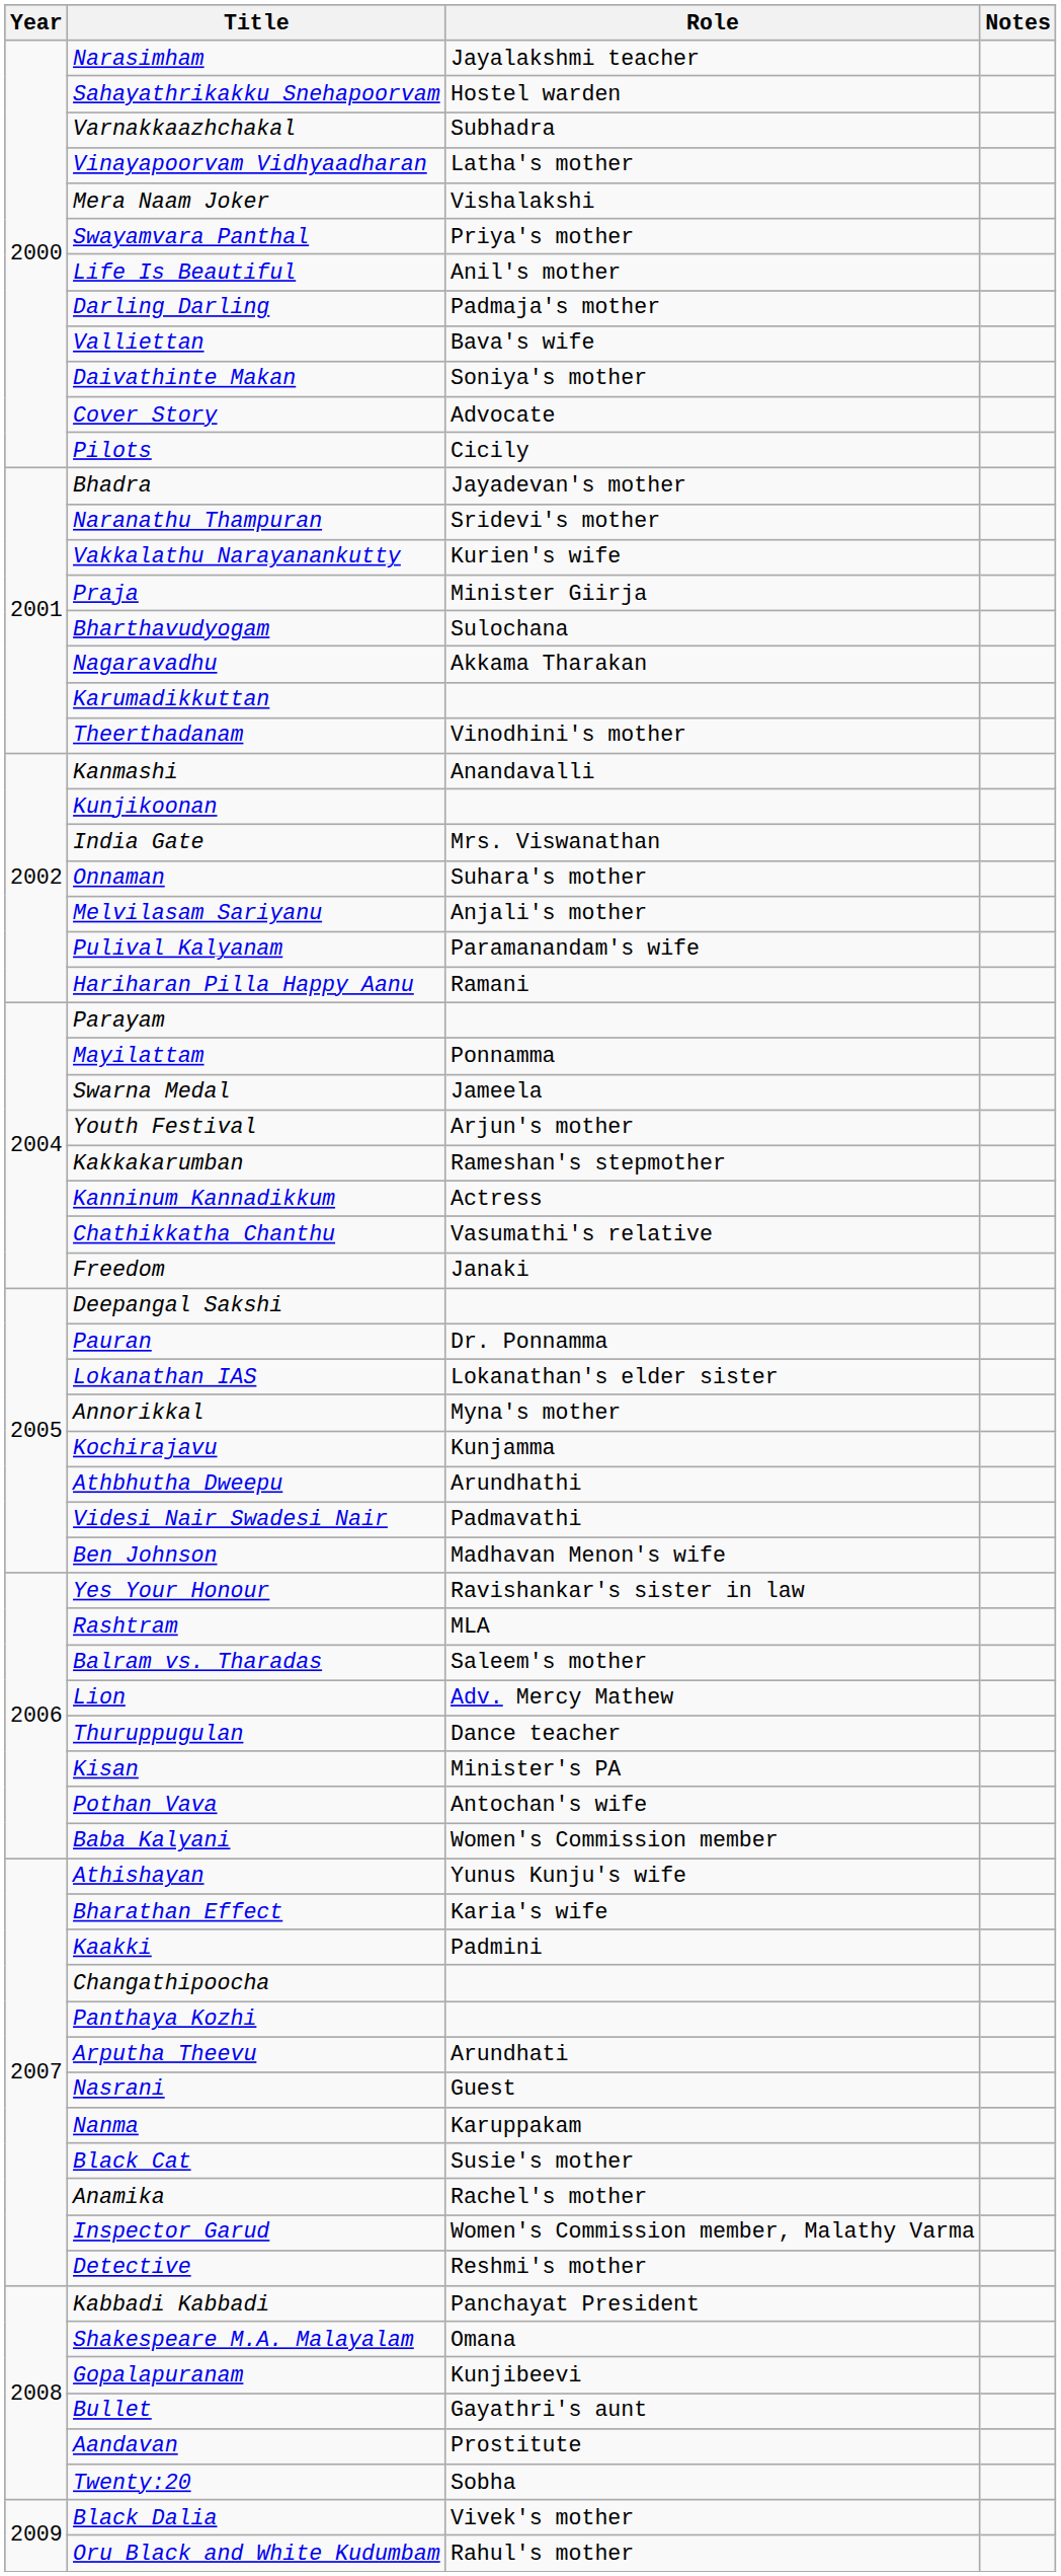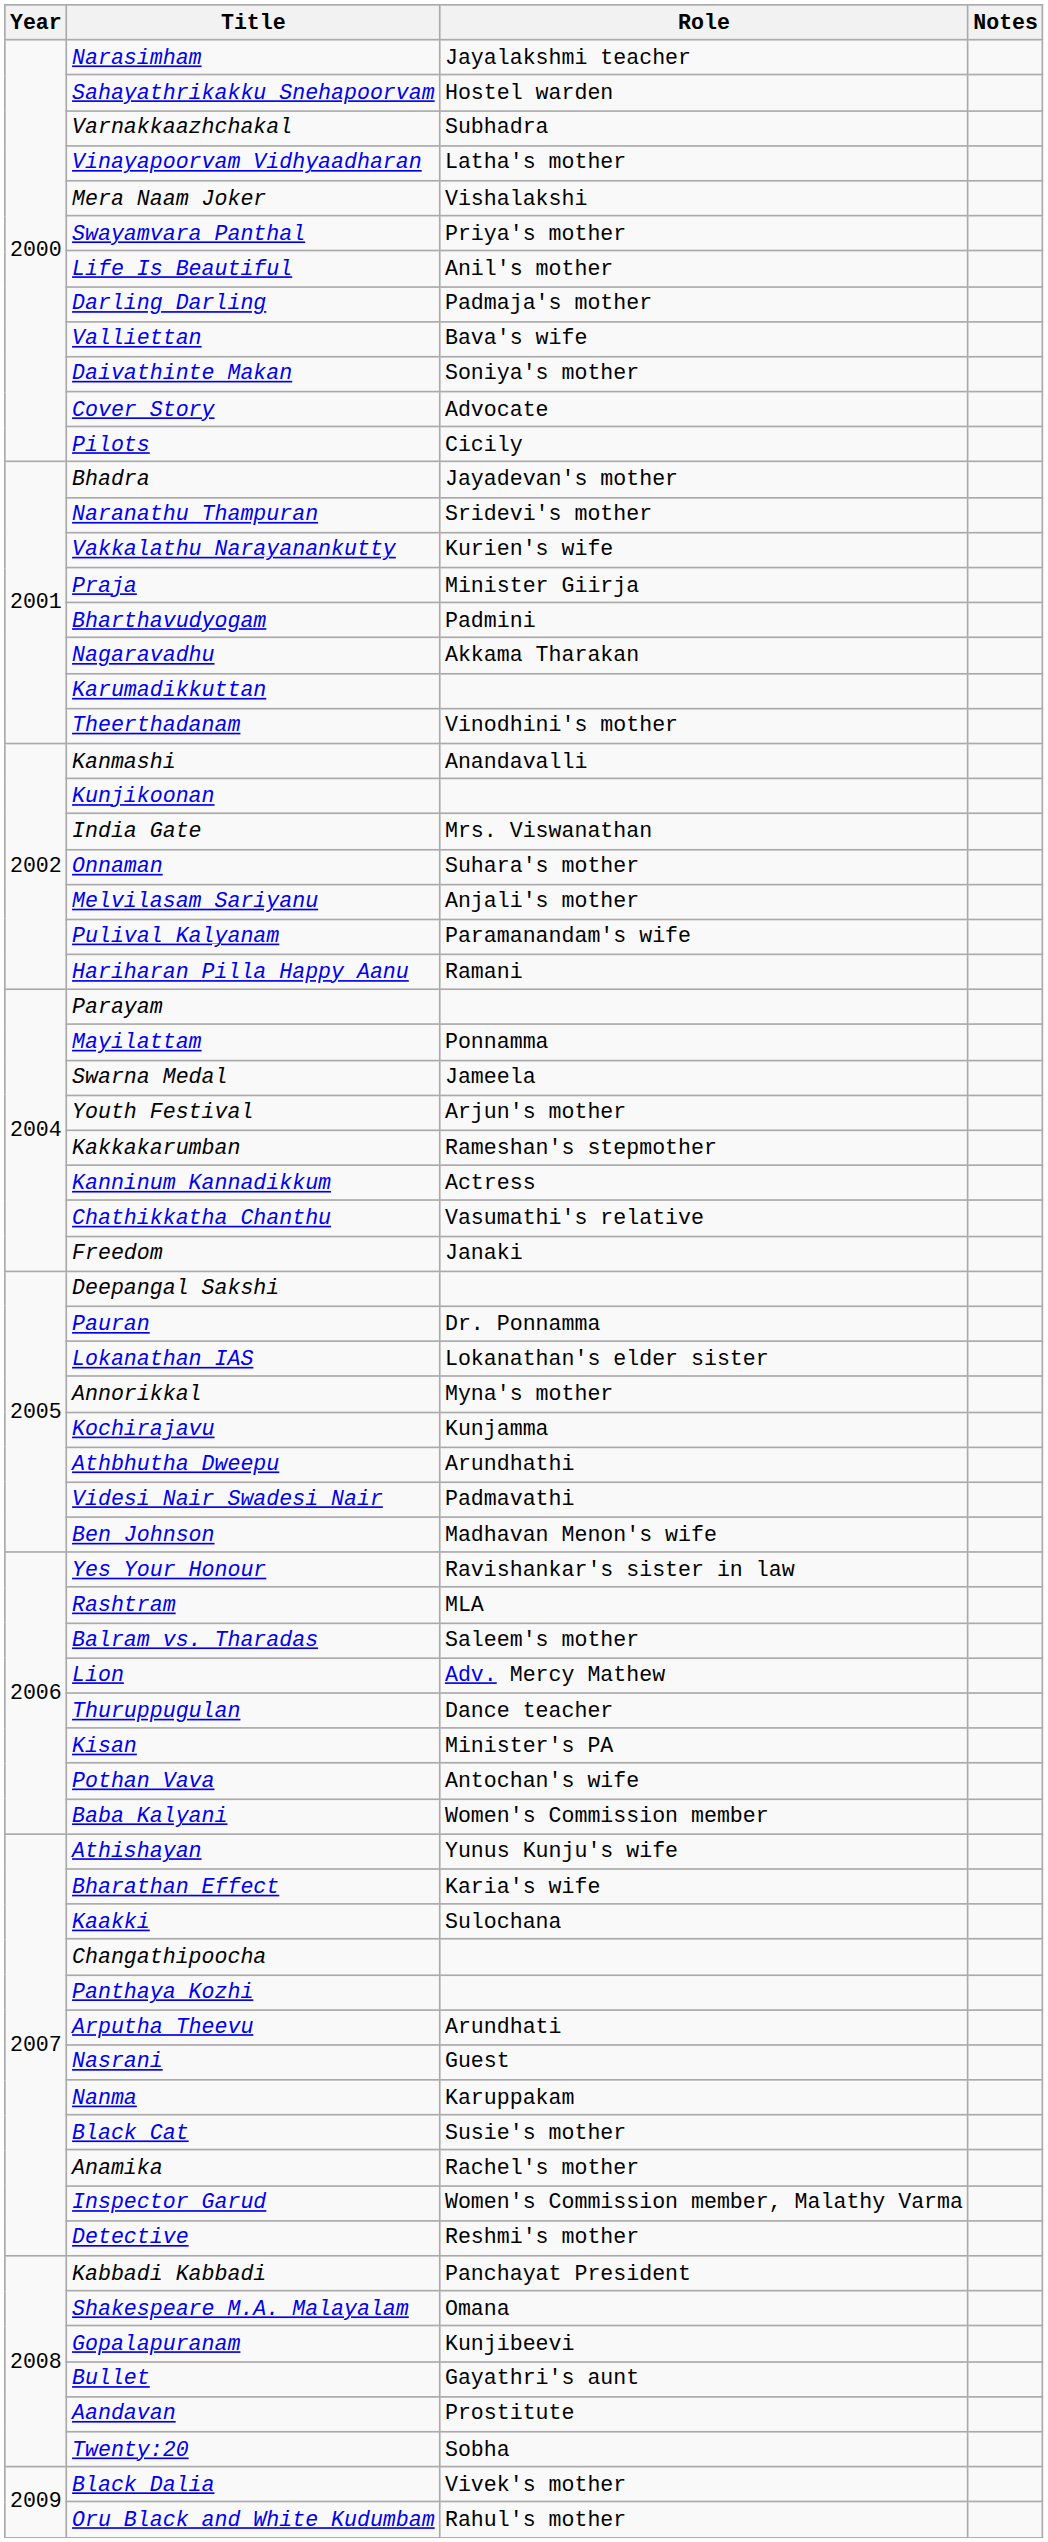Bharthavudyogam | Role: Sulochana -> Padmini
Kaakki | Role: Padmini -> Sulochana
